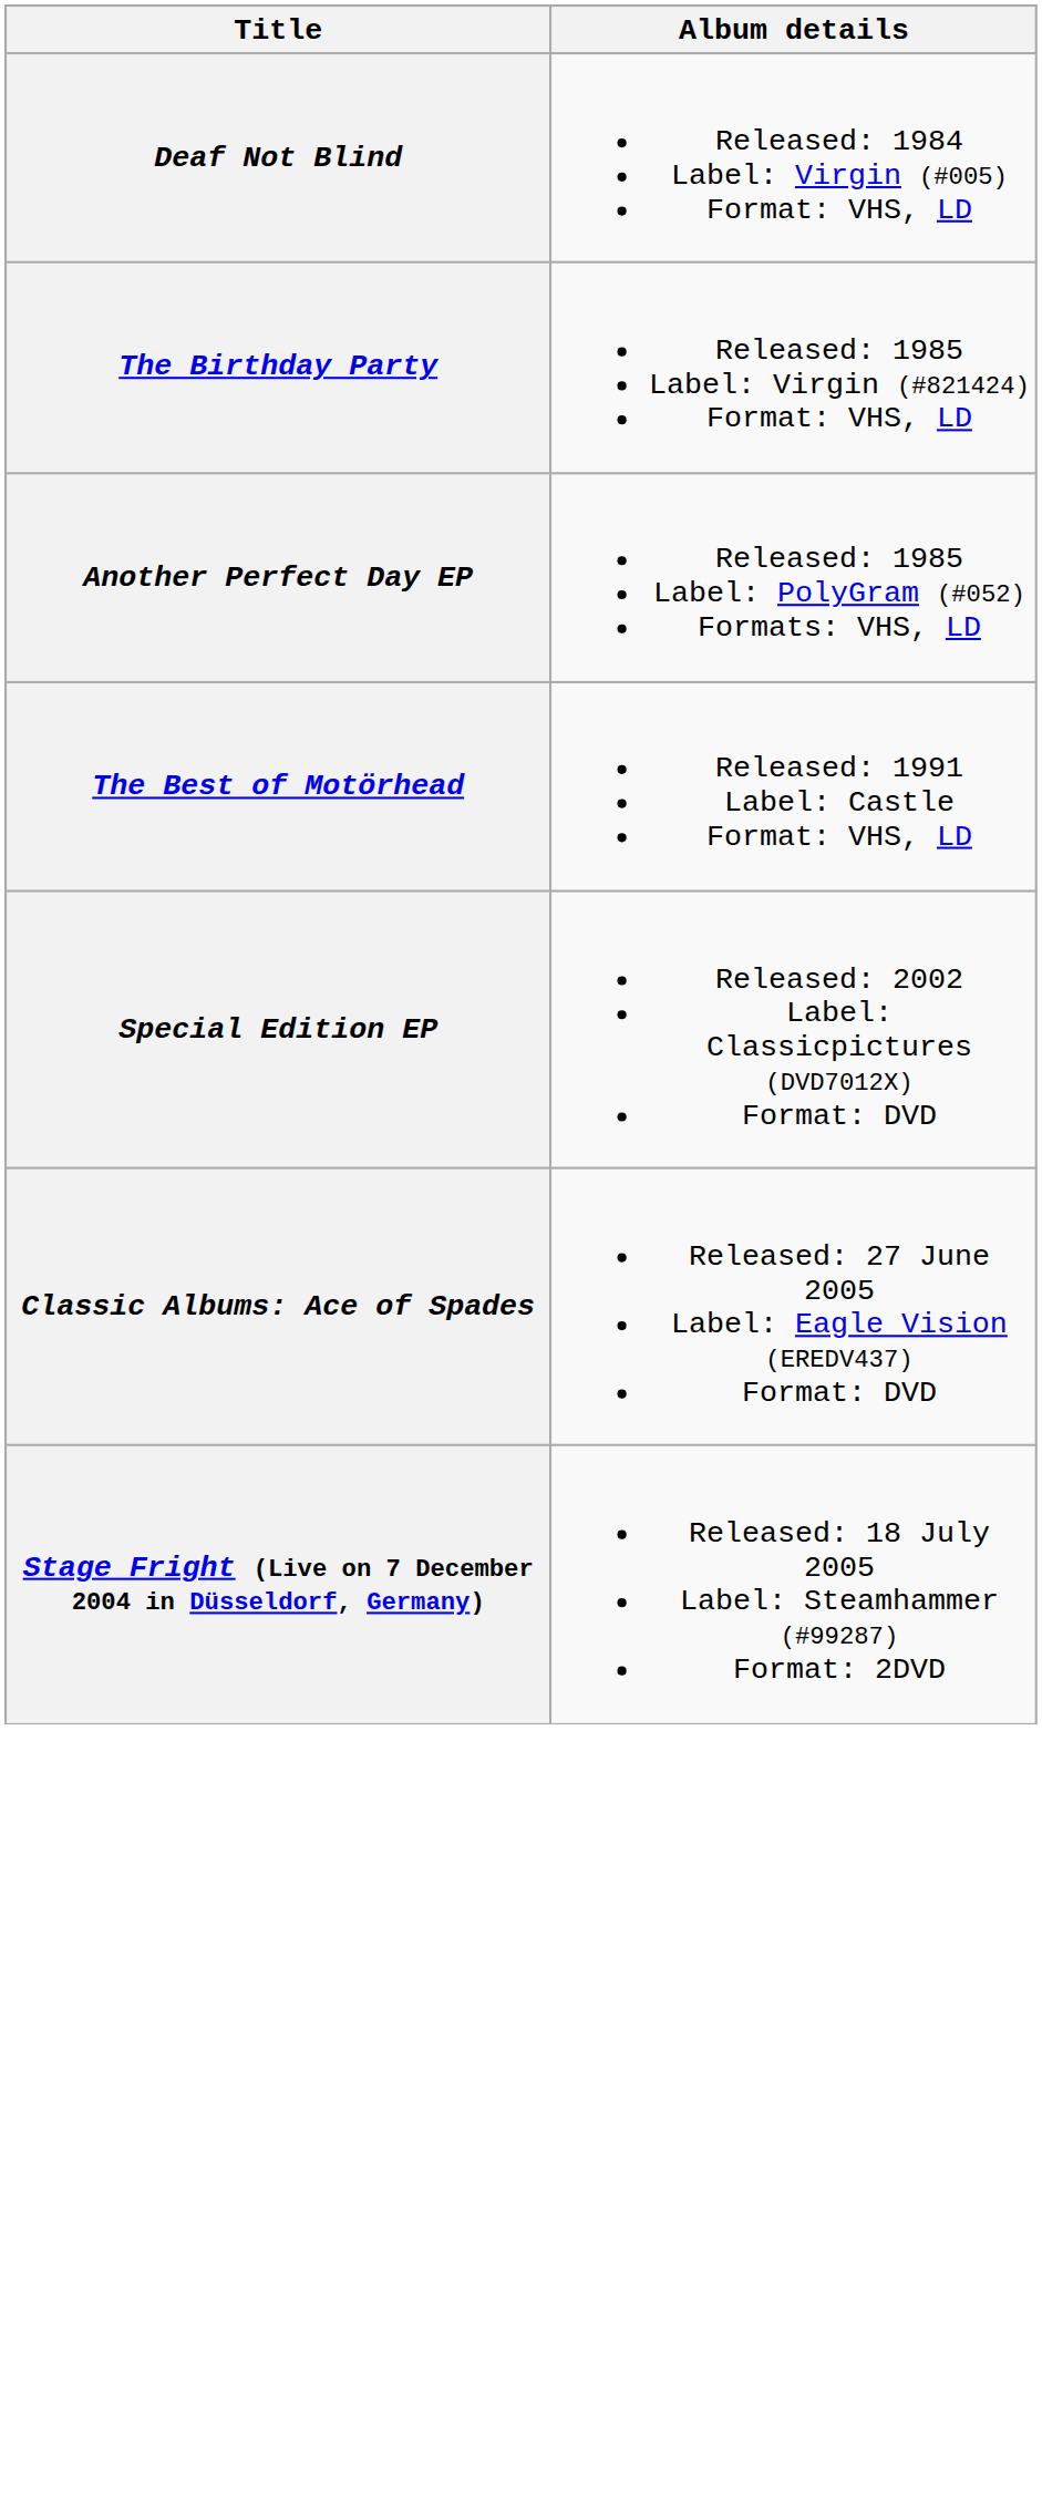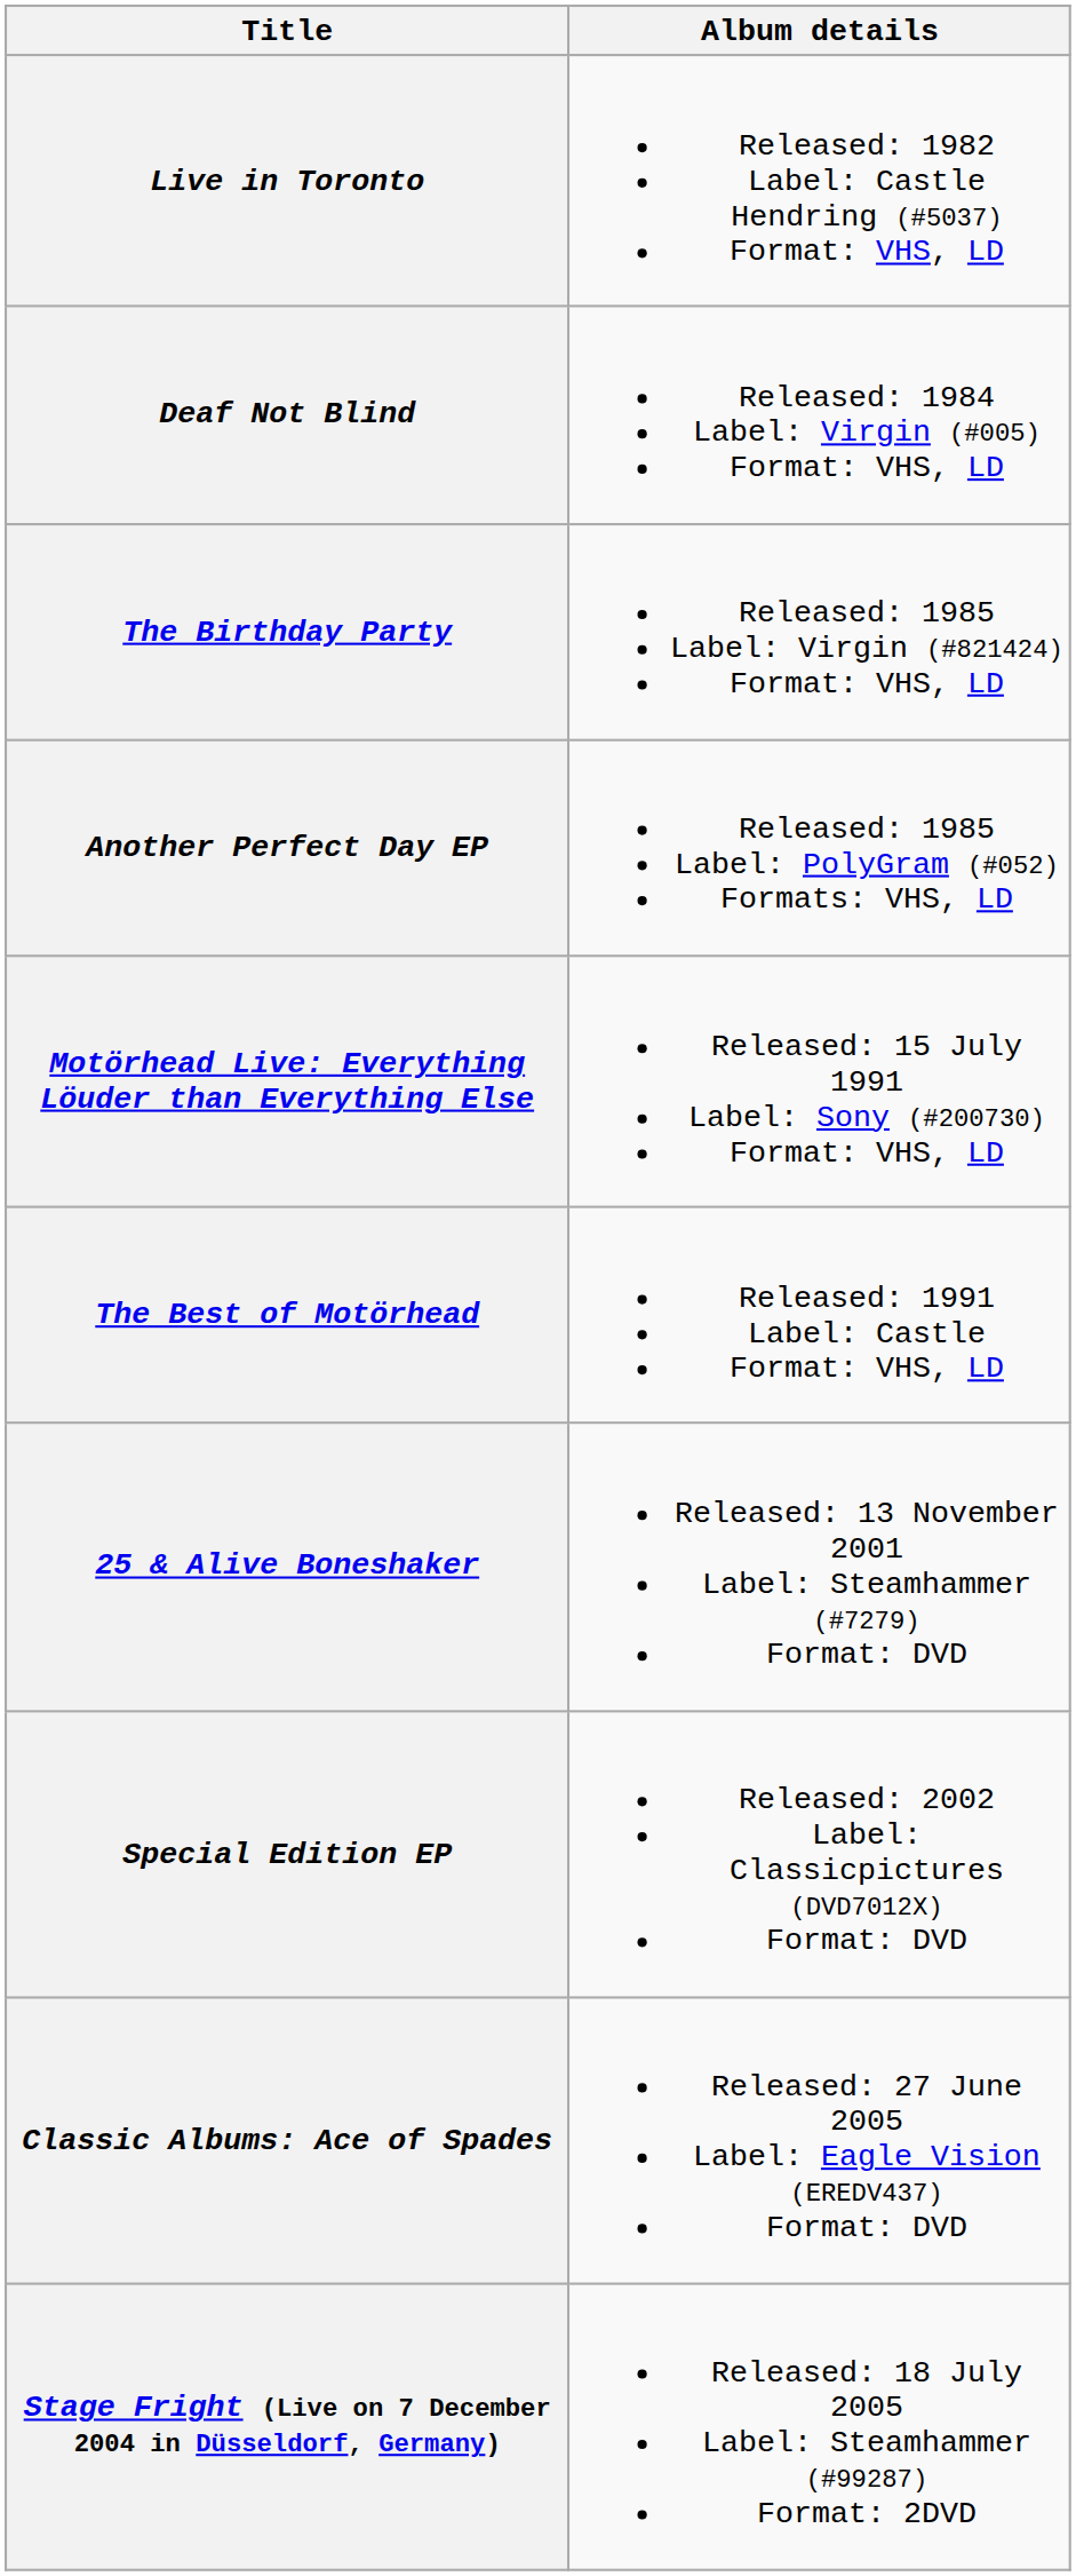+ row: Live in Toronto | Released: 1982 Label: Castle Hendring (#5037) Format: VHS, LD
+ row: Motörhead Live: Everything Löuder than Everything Else | Released: 15 July 1991 Label: Sony (#200730) Format: VHS, LD
+ row: 25 & Alive Boneshaker | Released: 13 November 2001 Label: Steamhammer (#7279) Format: DVD
